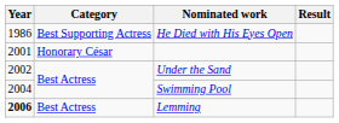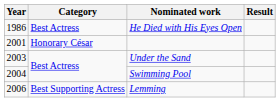He Died with His Eyes Open | Category: Best Supporting Actress -> Best Actress
Under the Sand | Year: 2002 -> 2003
Lemming | Year: bold -> normal
Lemming | Category: Best Actress -> Best Supporting Actress
